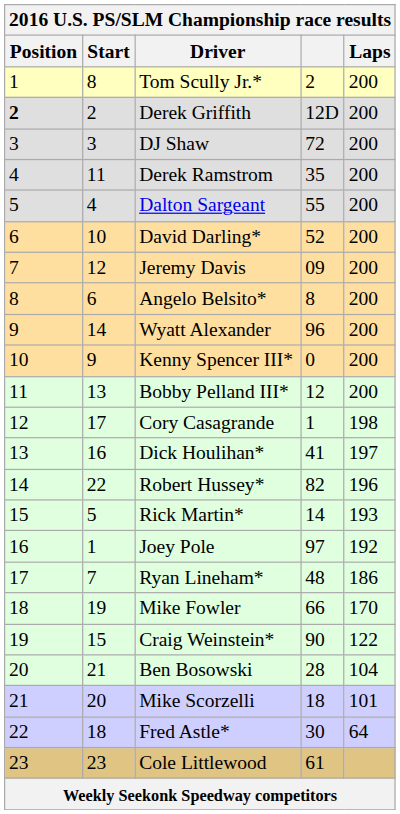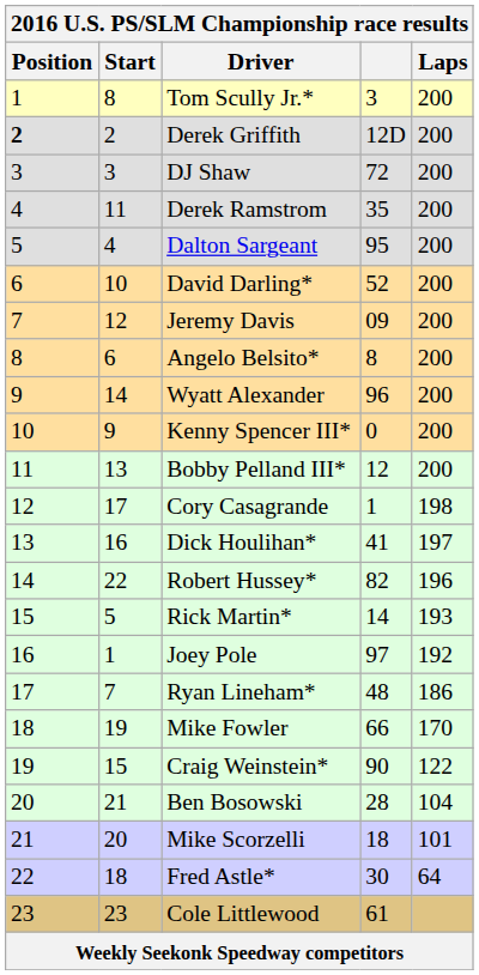Tom Scully Jr.* | column 4: 2 -> 3
Dalton Sargeant | column 4: 55 -> 95
